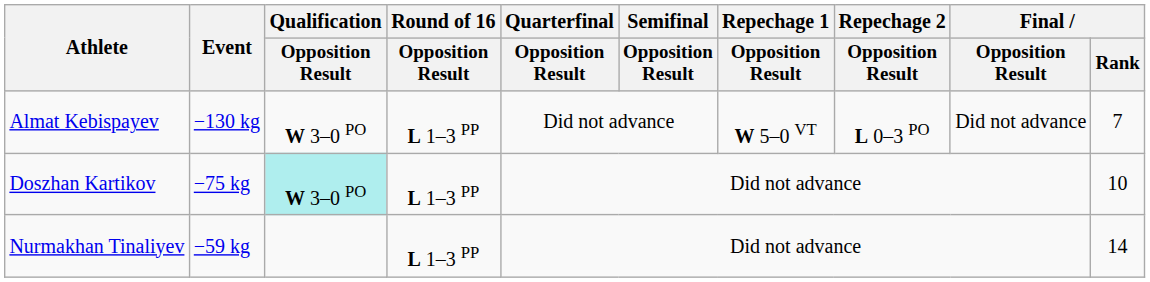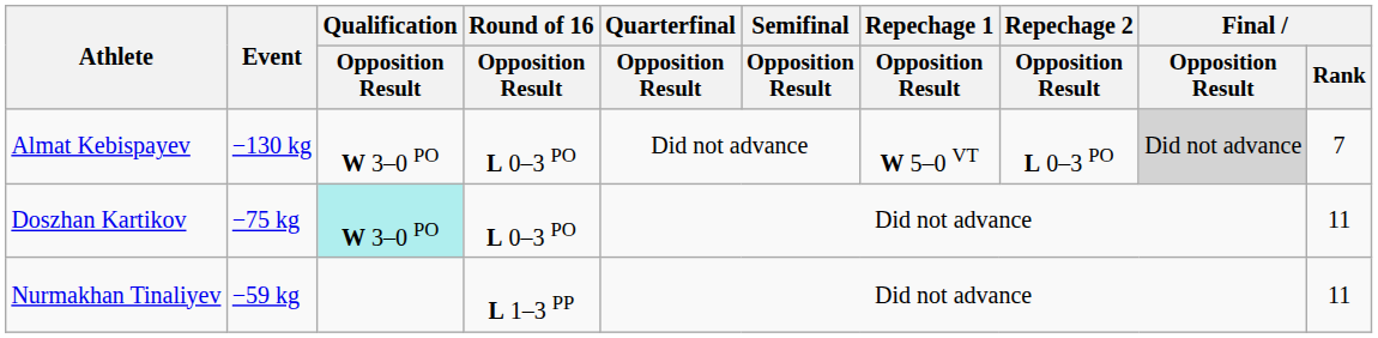Almat Kebispayev | Round of 16 / Opposition Result: L 1–3 PP -> L 0–3 PO
Almat Kebispayev | Final / Opposition Result: no background -> lightgrey background
Doszhan Kartikov | Round of 16 / Opposition Result: L 1–3 PP -> L 0–3 PO
Doszhan Kartikov | Final / Rank: 10 -> 11
Nurmakhan Tinaliyev | Final / Rank: 14 -> 11
